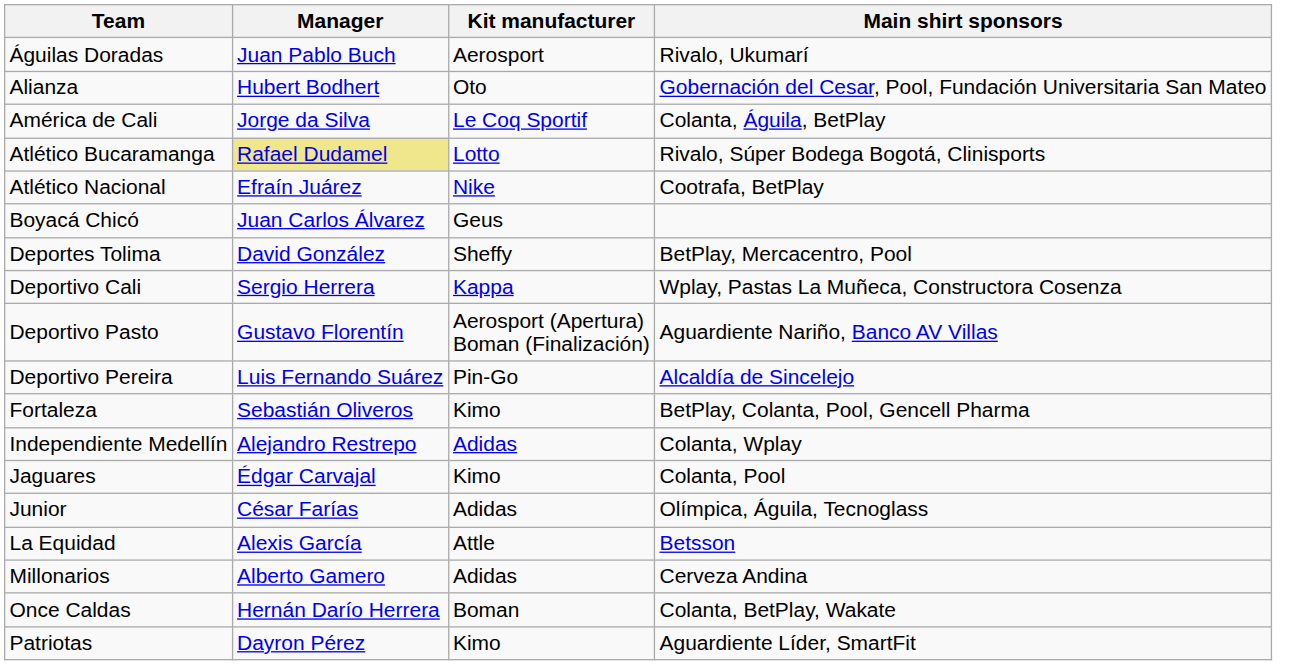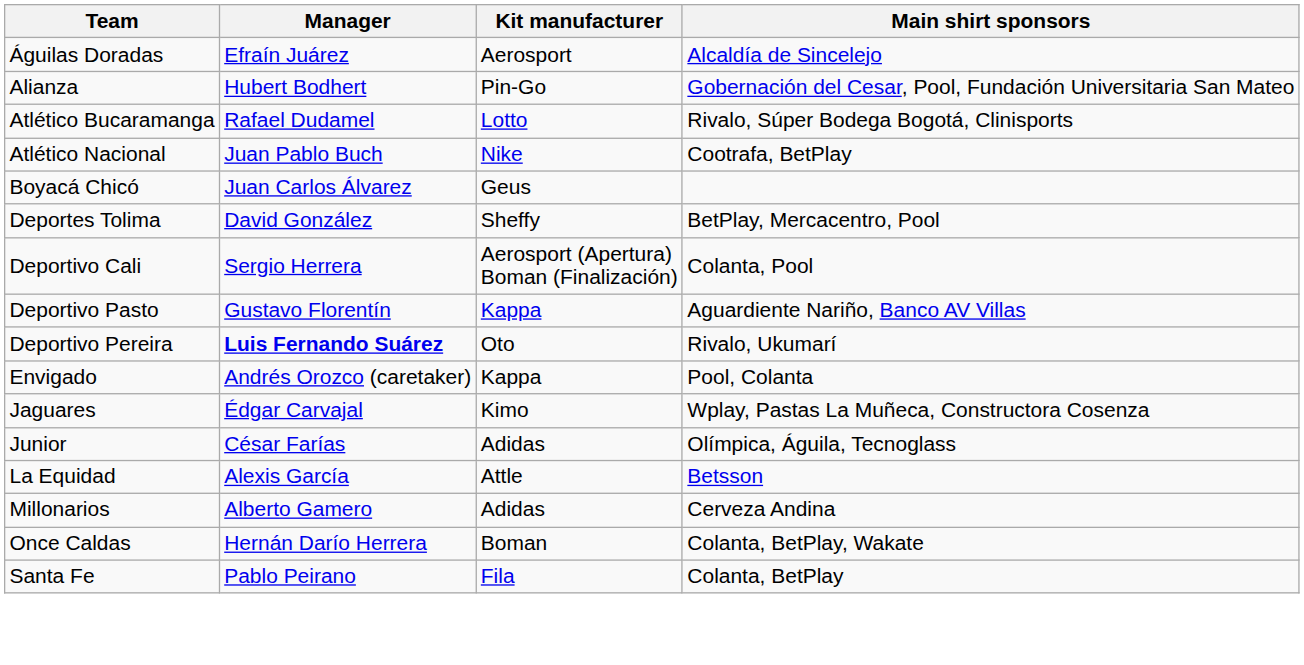Águilas Doradas | Manager: Juan Pablo Buch -> Efraín Juárez
Águilas Doradas | Main shirt sponsors: Rivalo, Ukumarí -> Alcaldía de Sincelejo
Alianza | Kit manufacturer: Oto -> Pin-Go
- row: América de Cali | Jorge da Silva | Le Coq Sportif | Colanta, Águila, BetPlay
Atlético Bucaramanga | Manager: khaki background -> no background
Atlético Nacional | Manager: Efraín Juárez -> Juan Pablo Buch
Deportivo Cali | Kit manufacturer: Kappa -> Aerosport (Apertura) Boman (Finalización)
Deportivo Cali | Main shirt sponsors: Wplay, Pastas La Muñeca, Constructora Cosenza -> Colanta, Pool
Deportivo Pasto | Kit manufacturer: Aerosport (Apertura) Boman (Finalización) -> Kappa
Deportivo Pereira | Manager: normal -> bold
Deportivo Pereira | Kit manufacturer: Pin-Go -> Oto
Deportivo Pereira | Main shirt sponsors: Alcaldía de Sincelejo -> Rivalo, Ukumarí
+ row: Envigado | Andrés Orozco (caretaker) | Kappa | Pool, Colanta
- row: Fortaleza | Sebastián Oliveros | Kimo | BetPlay, Colanta, Pool, Gencell Pharma
- row: Independiente Medellín | Alejandro Restrepo | Adidas | Colanta, Wplay
Jaguares | Main shirt sponsors: Colanta, Pool -> Wplay, Pastas La Muñeca, Constructora Cosenza
- row: Patriotas | Dayron Pérez | Kimo | Aguardiente Líder, SmartFit
+ row: Santa Fe | Pablo Peirano | Fila | Colanta, BetPlay
